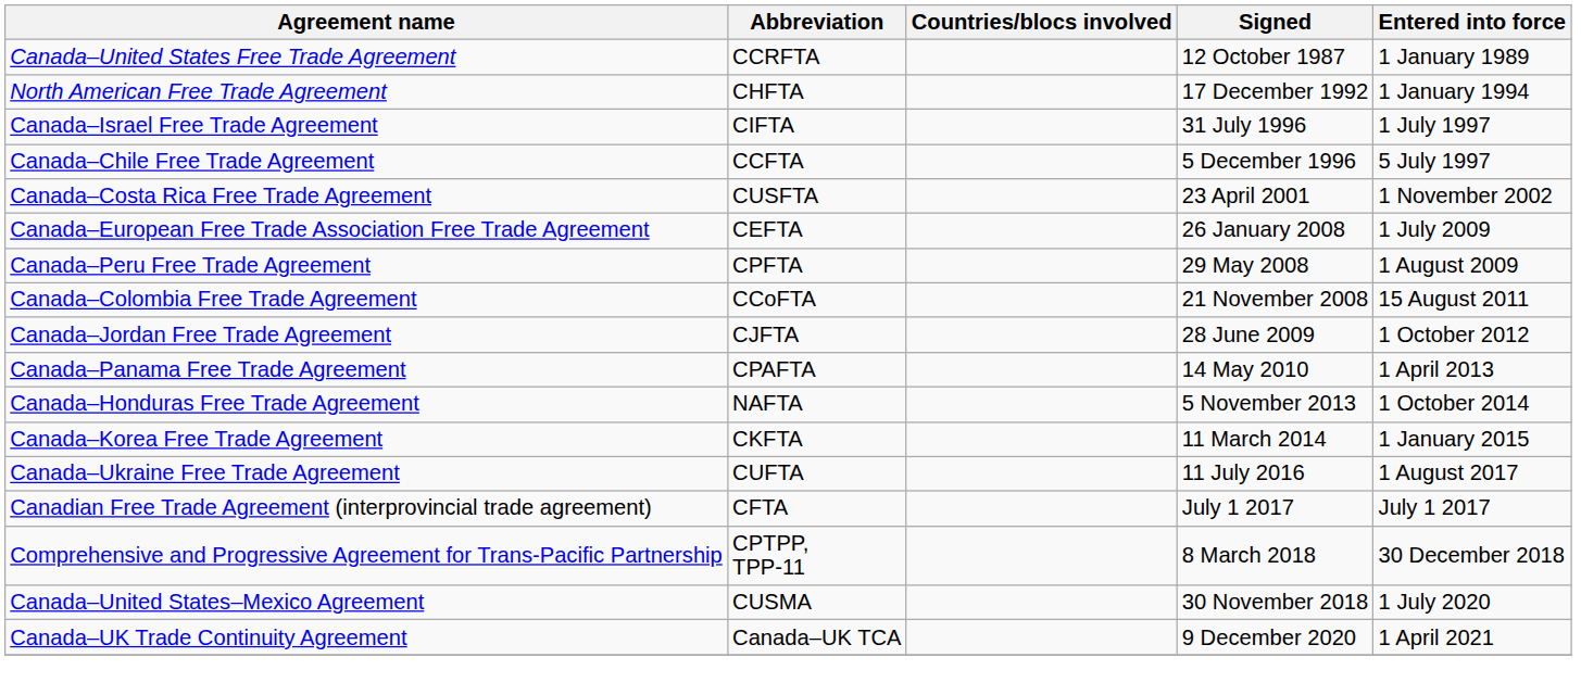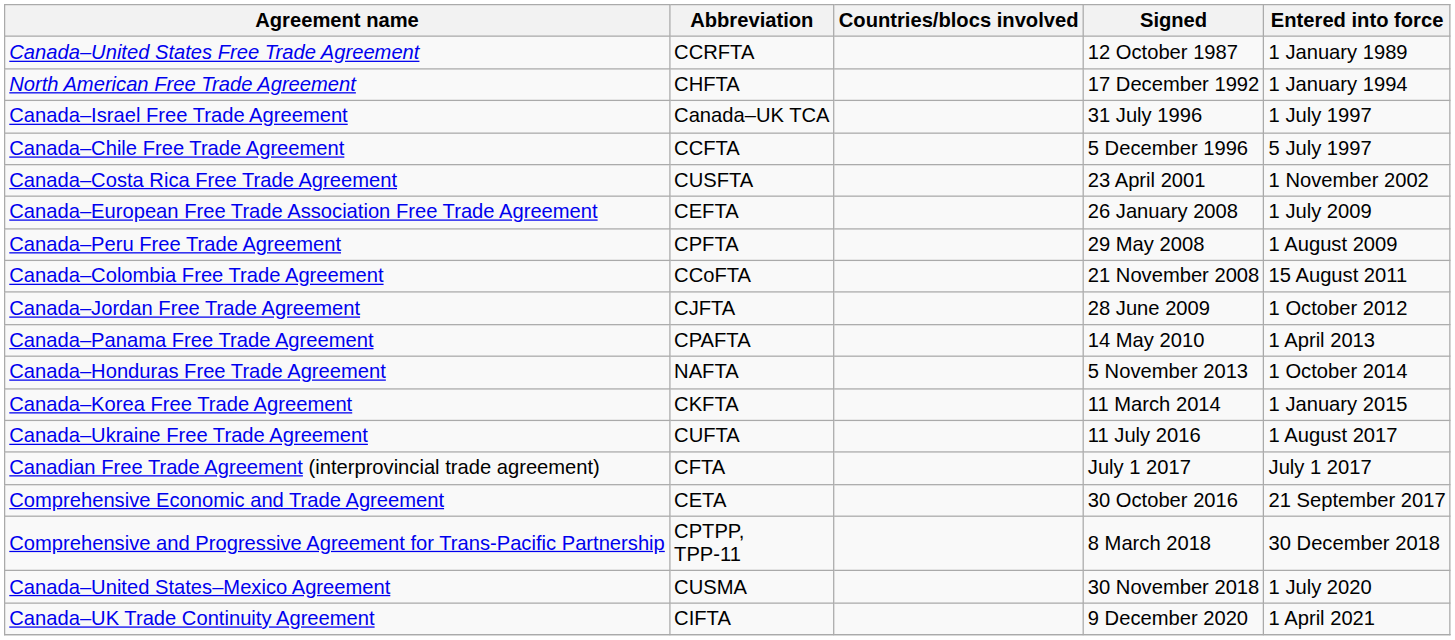Canada–Israel Free Trade Agreement | Abbreviation: CIFTA -> Canada–UK TCA
+ row: Comprehensive Economic and Trade Agreement | CETA | 30 October 2016 | 21 September 2017
Canada–UK Trade Continuity Agreement | Abbreviation: Canada–UK TCA -> CIFTA
